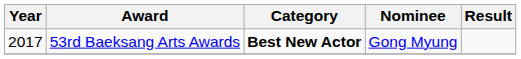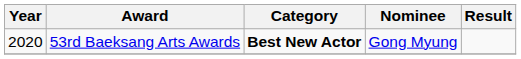53rd Baeksang Arts Awards | Year: 2017 -> 2020
